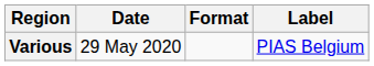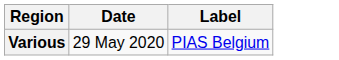- column: Format
